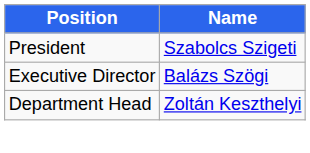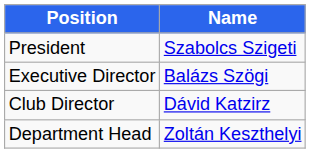+ row: Club Director | Dávid Katzirz
